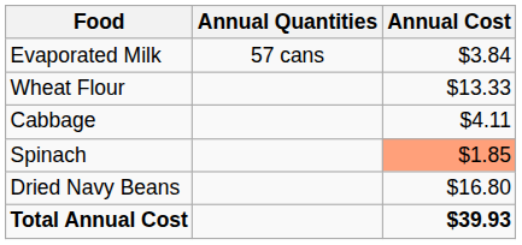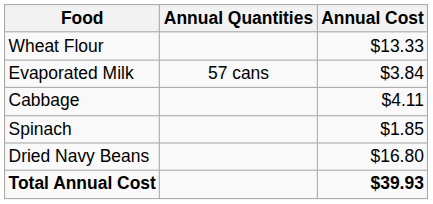rows swapped: Wheat Flour <-> Evaporated Milk
Spinach | Annual Cost: lightsalmon background -> no background
